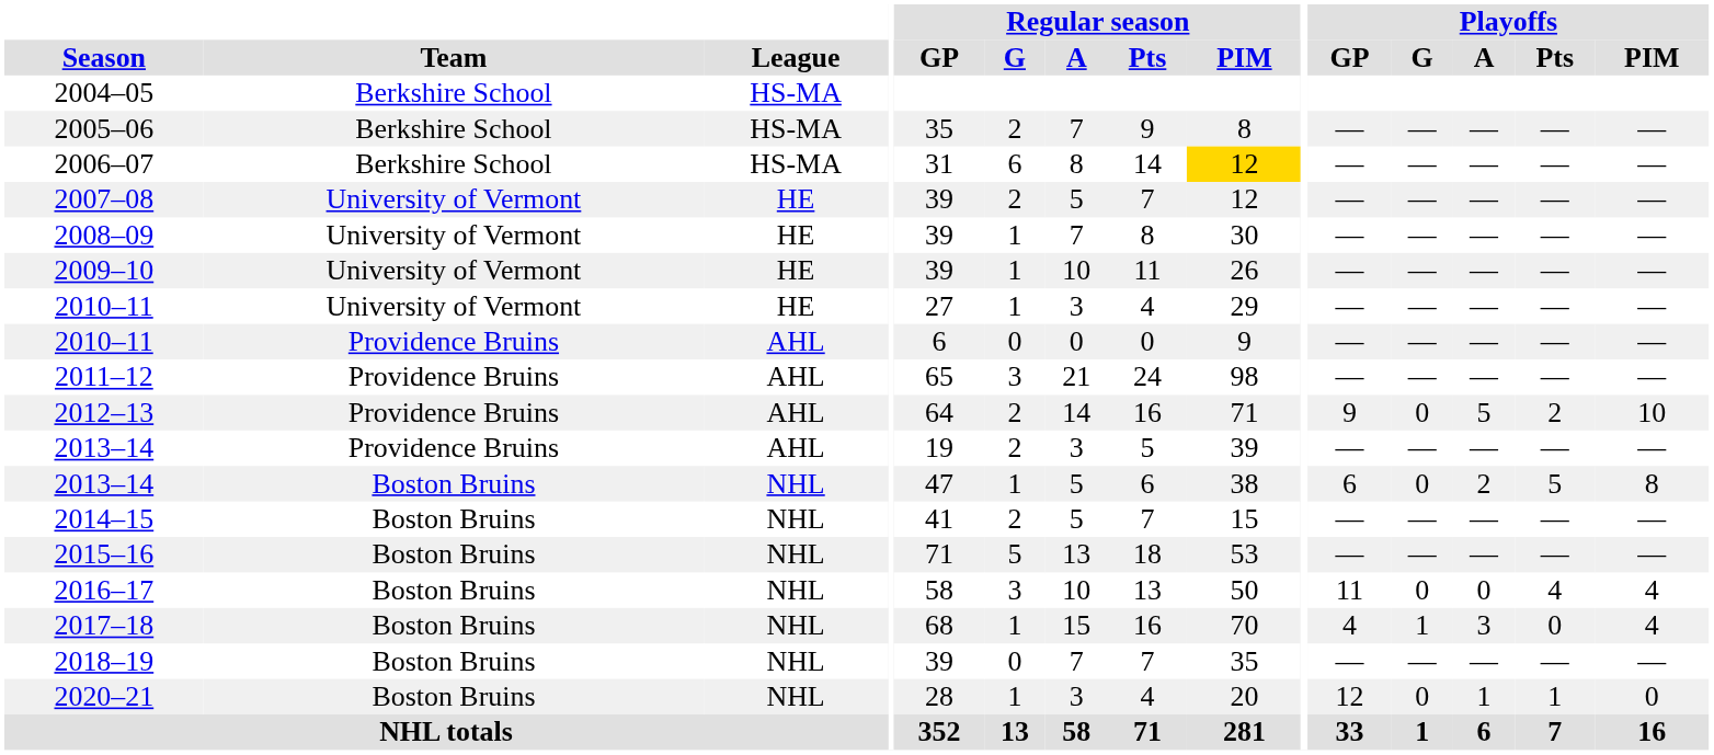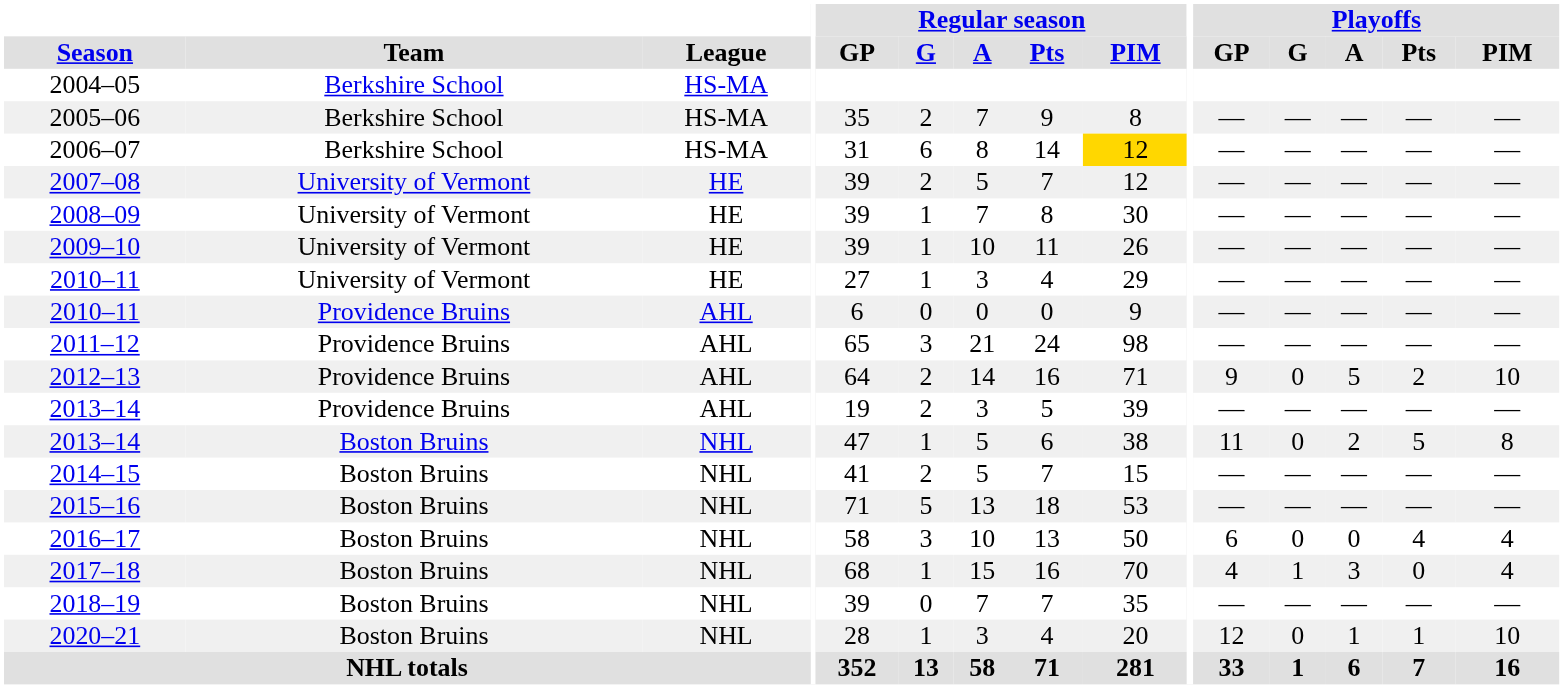2013–14 / Boston Bruins | Playoffs / GP: 6 -> 11
2016–17 | Playoffs / GP: 11 -> 6
2020–21 | Playoffs / PIM: 0 -> 10
